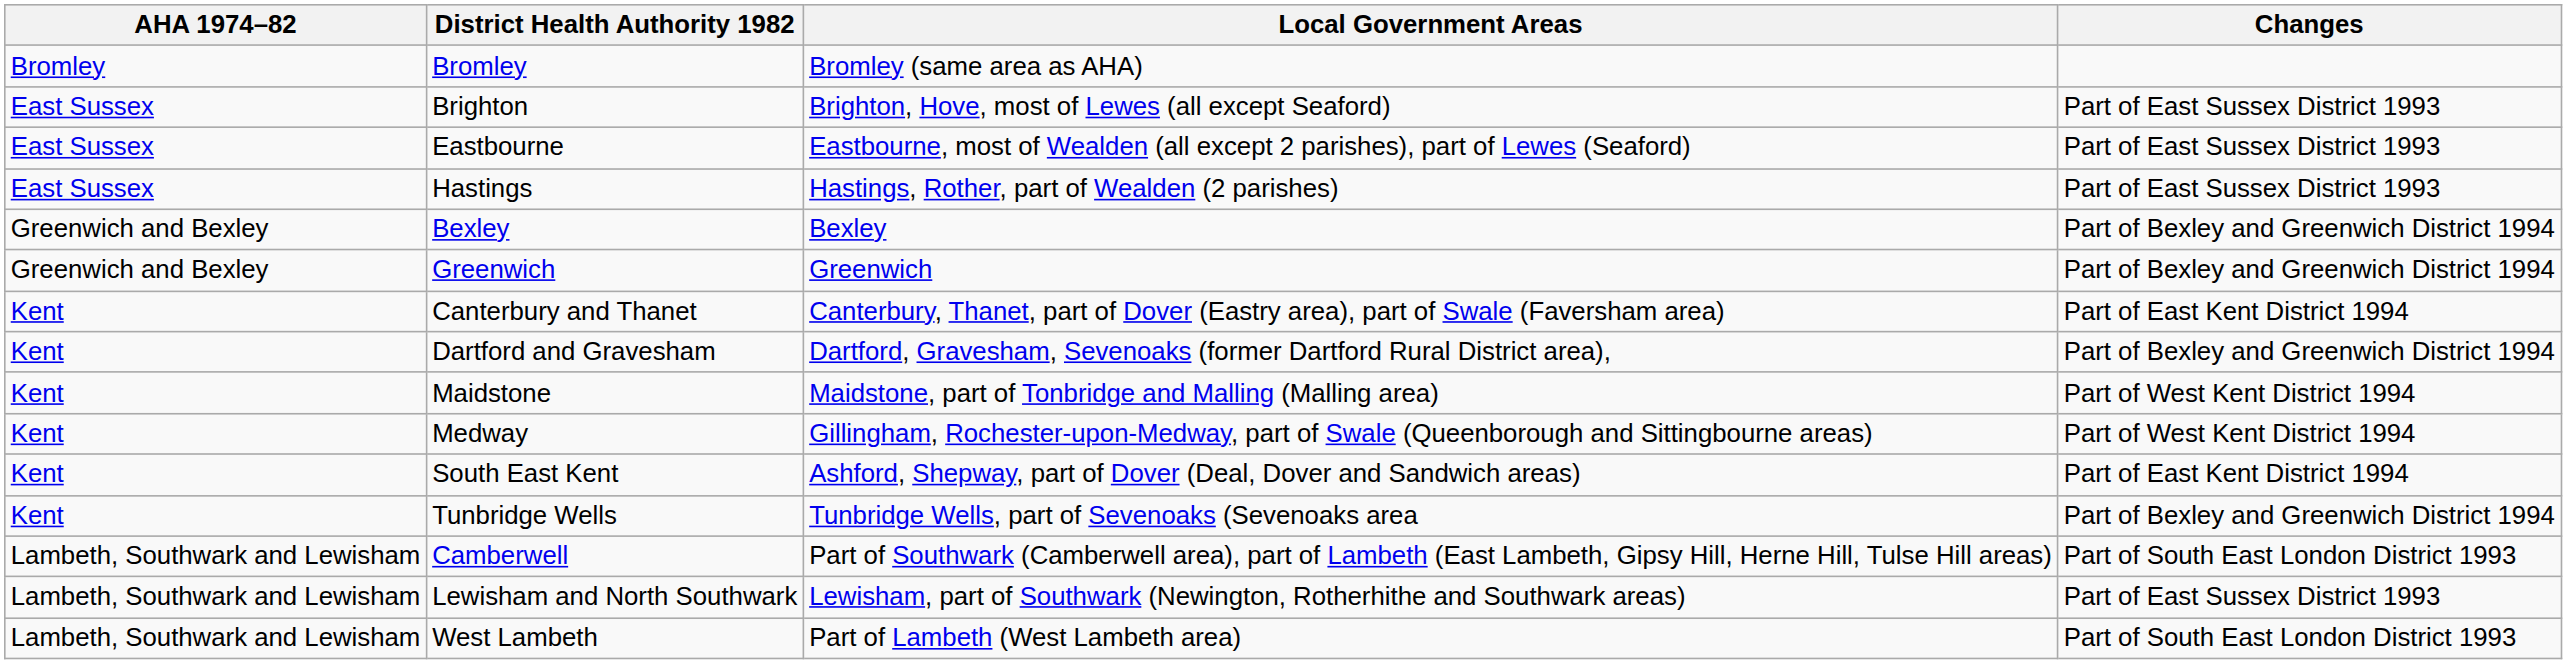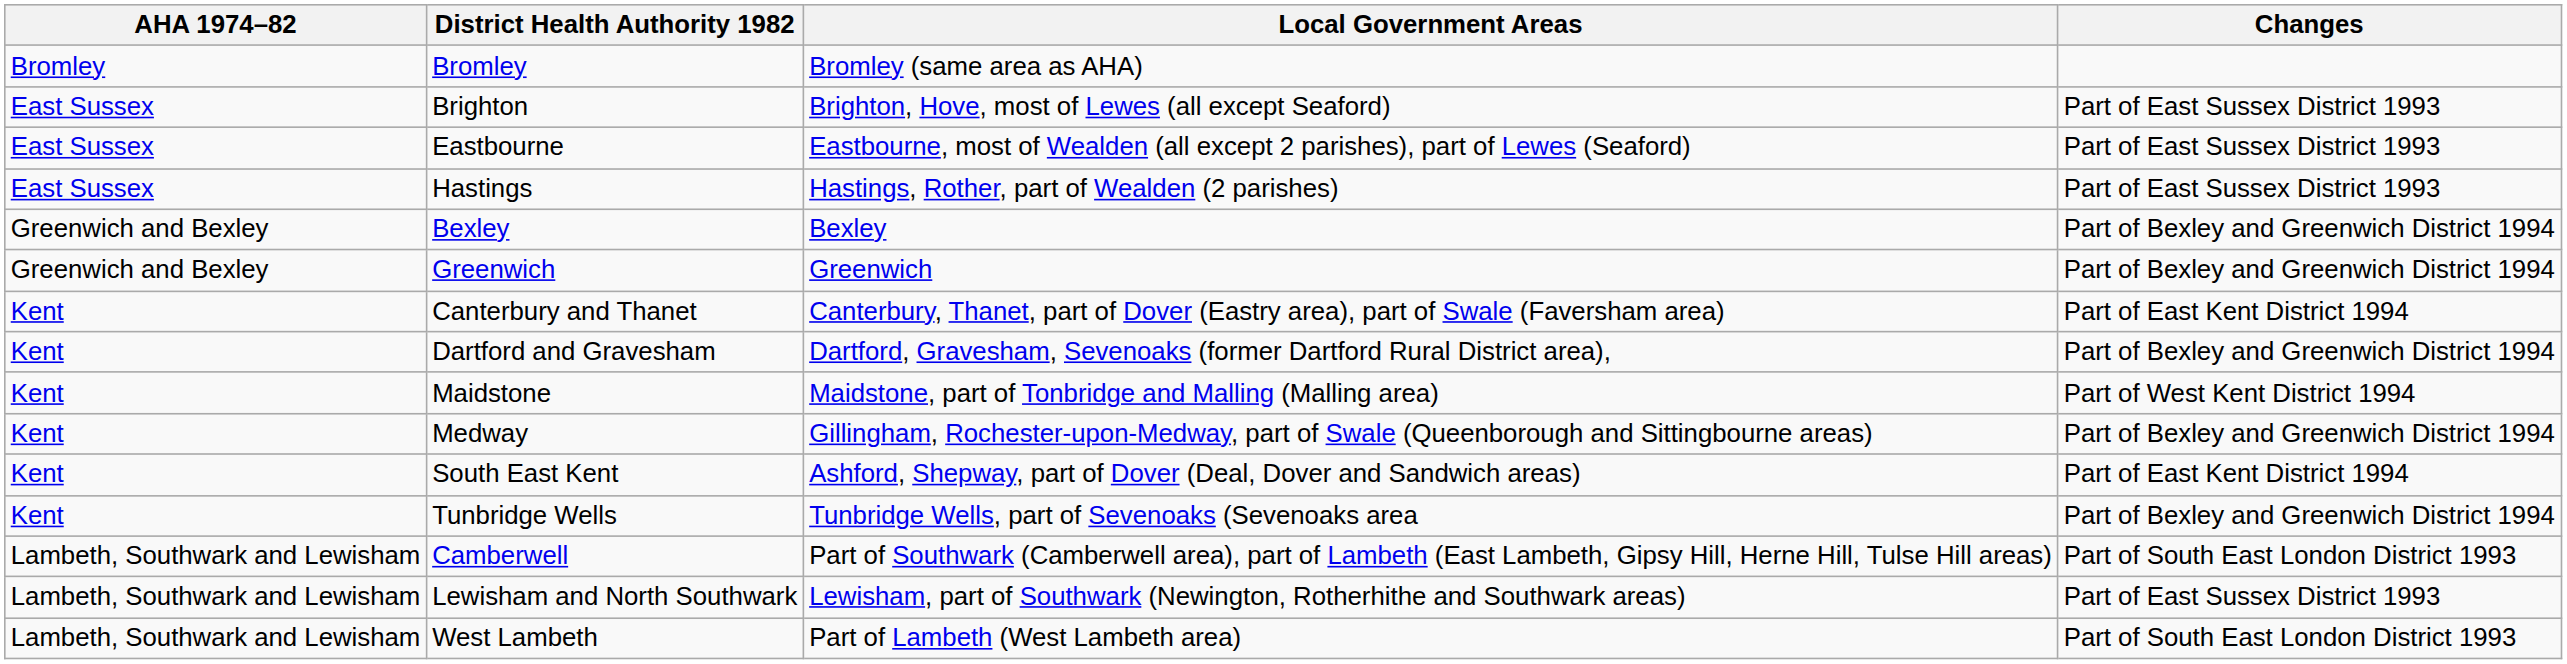Medway | Changes: Part of West Kent District 1994 -> Part of Bexley and Greenwich District 1994
